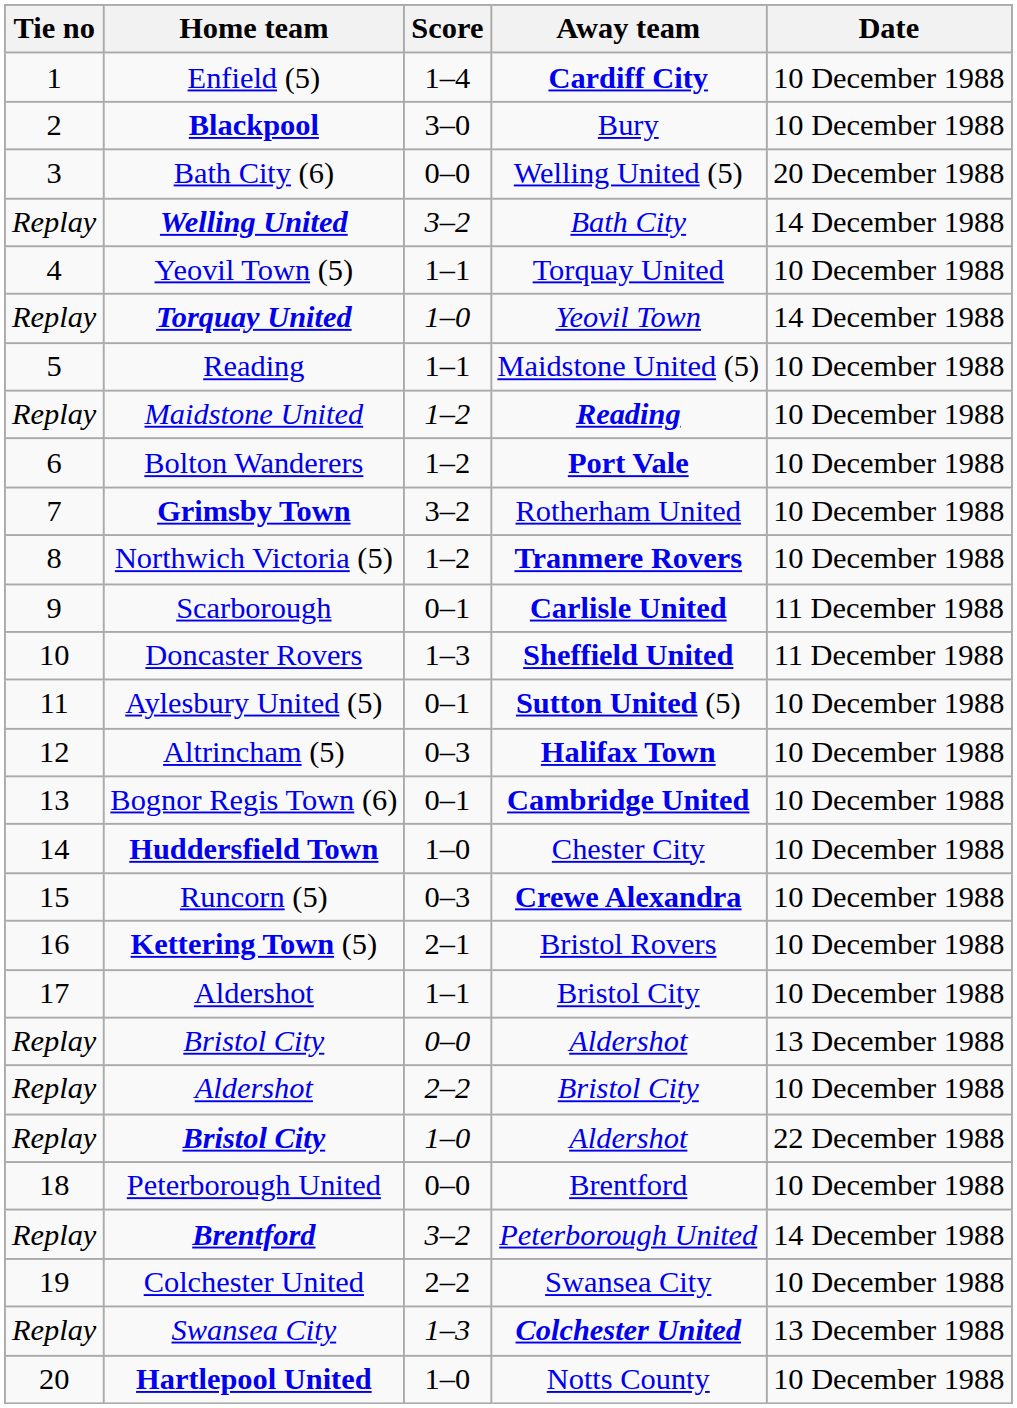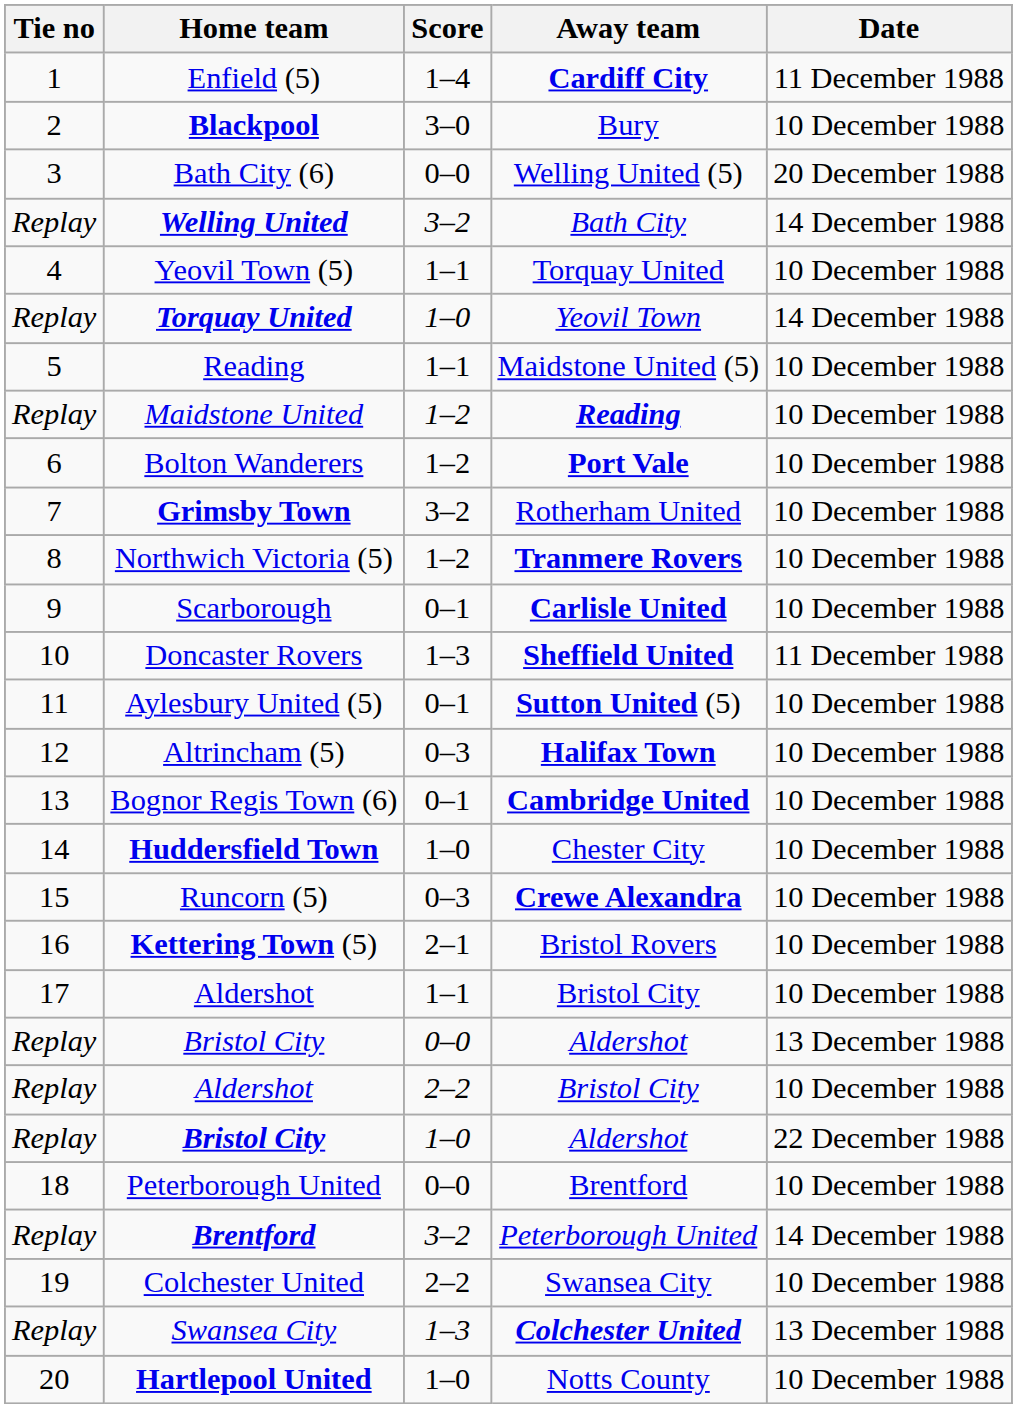Enfield (5) | Date: 10 December 1988 -> 11 December 1988
Scarborough | Date: 11 December 1988 -> 10 December 1988
